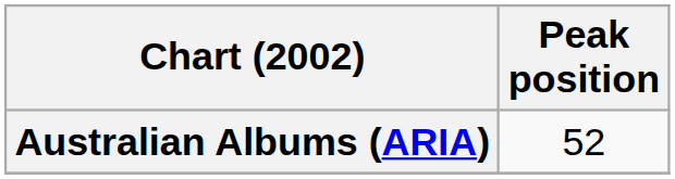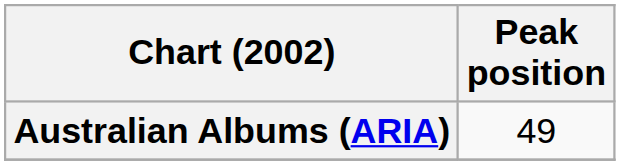Australian Albums (ARIA) | Peak position: 52 -> 49
